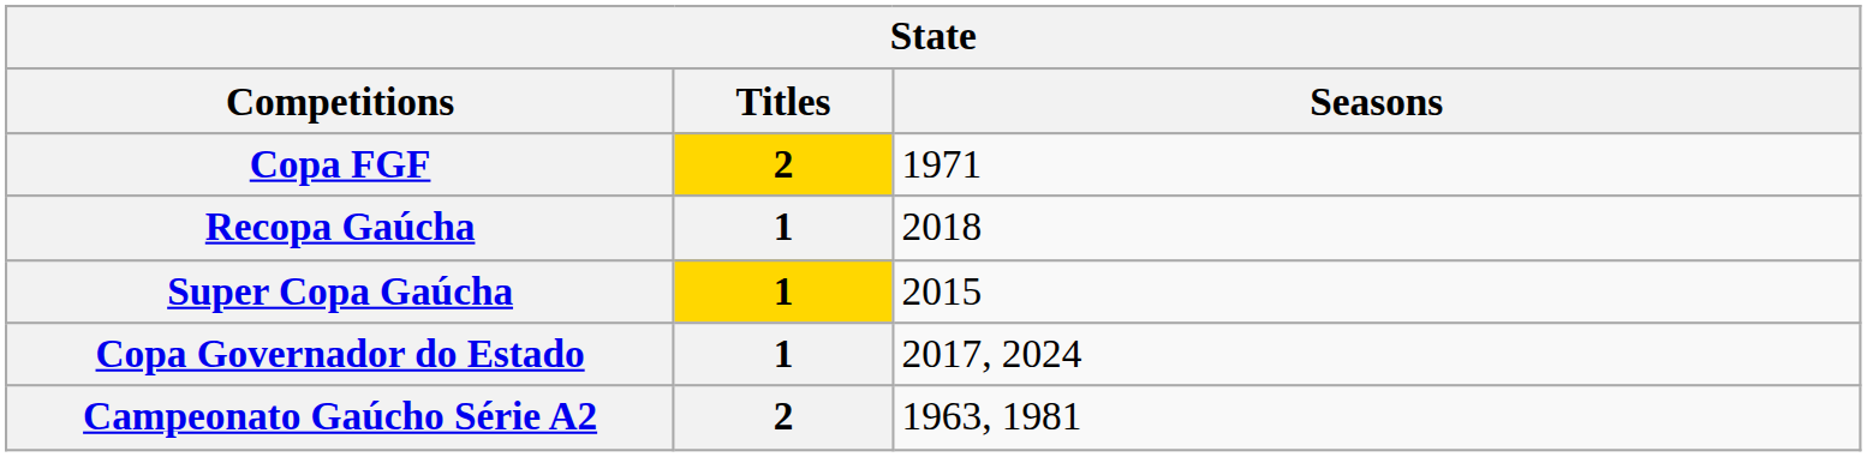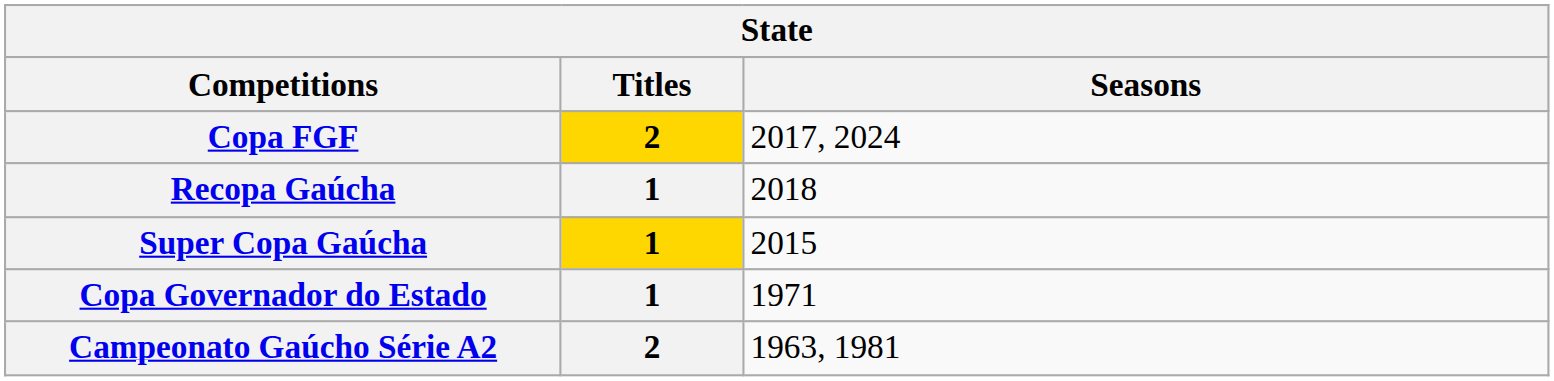Copa FGF | Seasons: 1971 -> 2017, 2024
Copa Governador do Estado | Seasons: 2017, 2024 -> 1971
